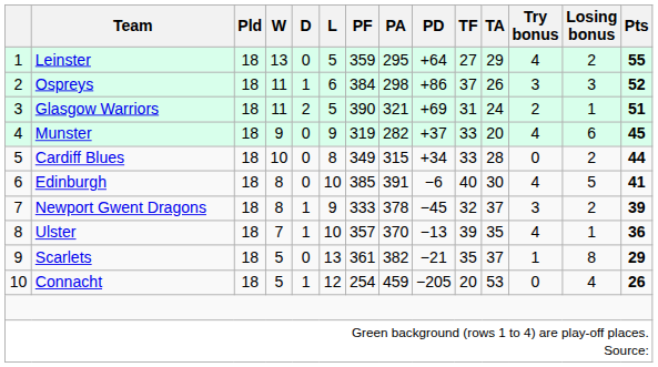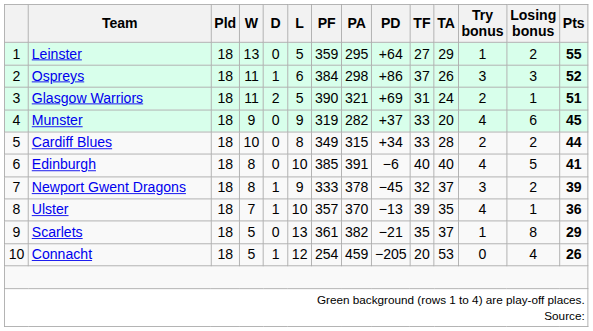Leinster | Try bonus: 4 -> 1
Cardiff Blues | Try bonus: 0 -> 2
Edinburgh | TA: 30 -> 40
